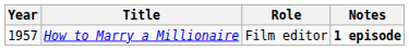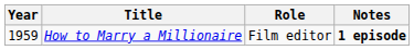How to Marry a Millionaire | Year: 1957 -> 1959
